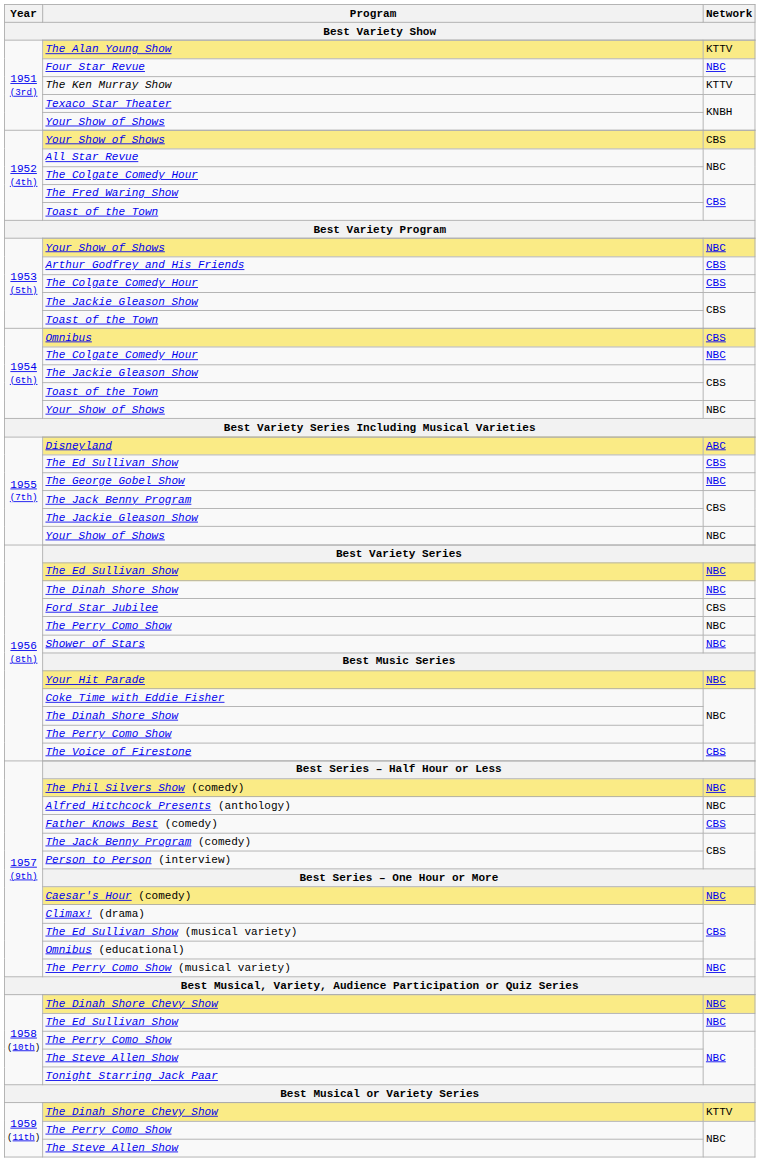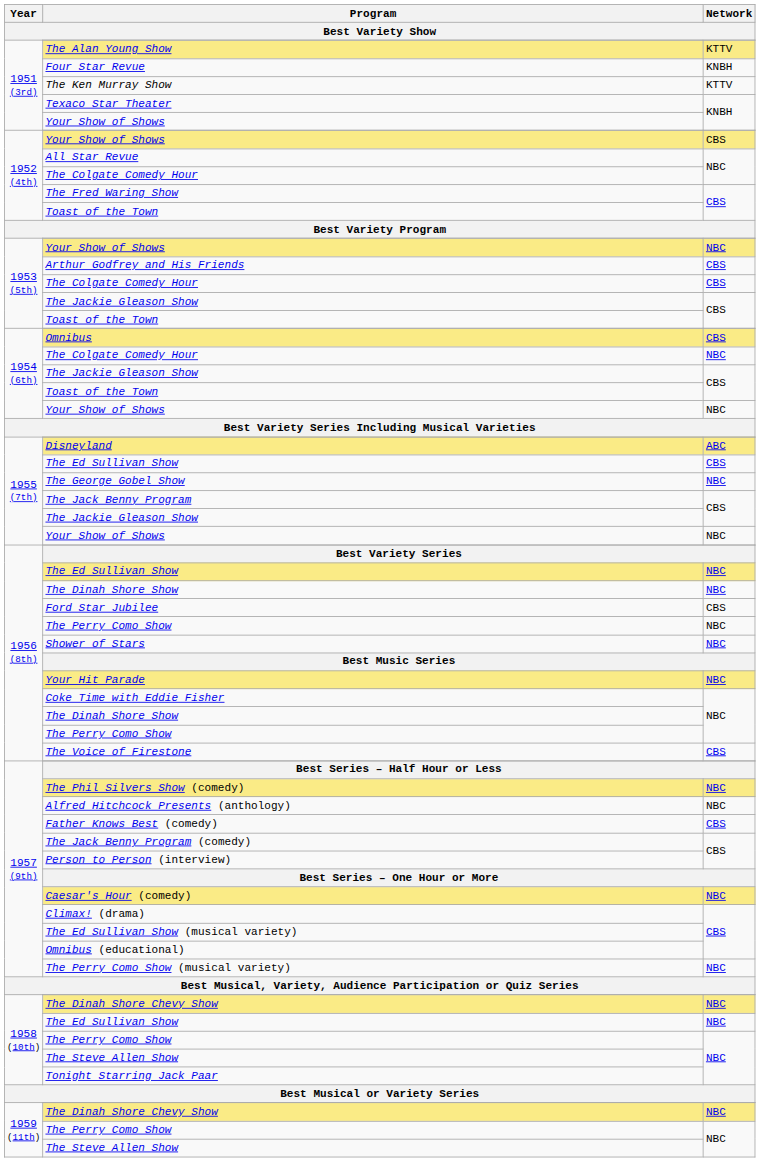Four Star Revue | Network / Best Variety Show: NBC -> KNBH
1959 (11th) / The Dinah Shore Chevy Show | Network / Best Variety Show: KTTV -> NBC
